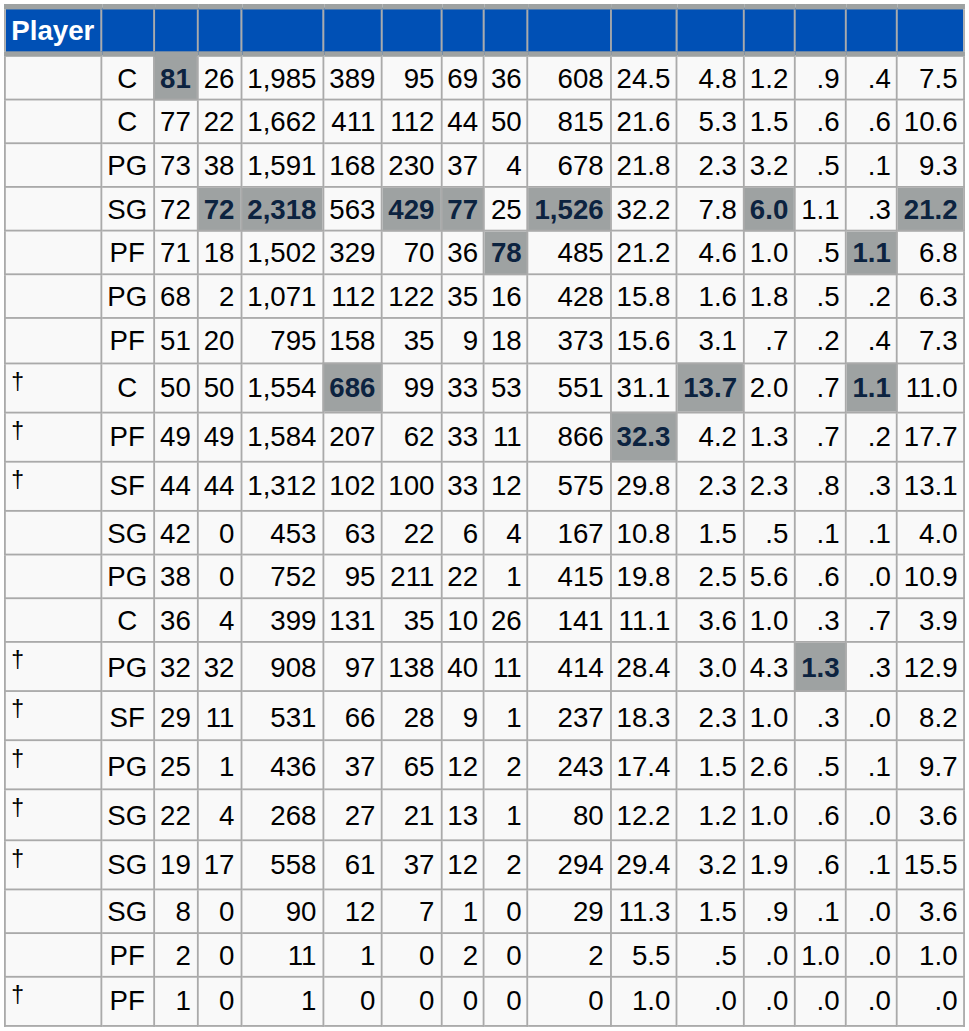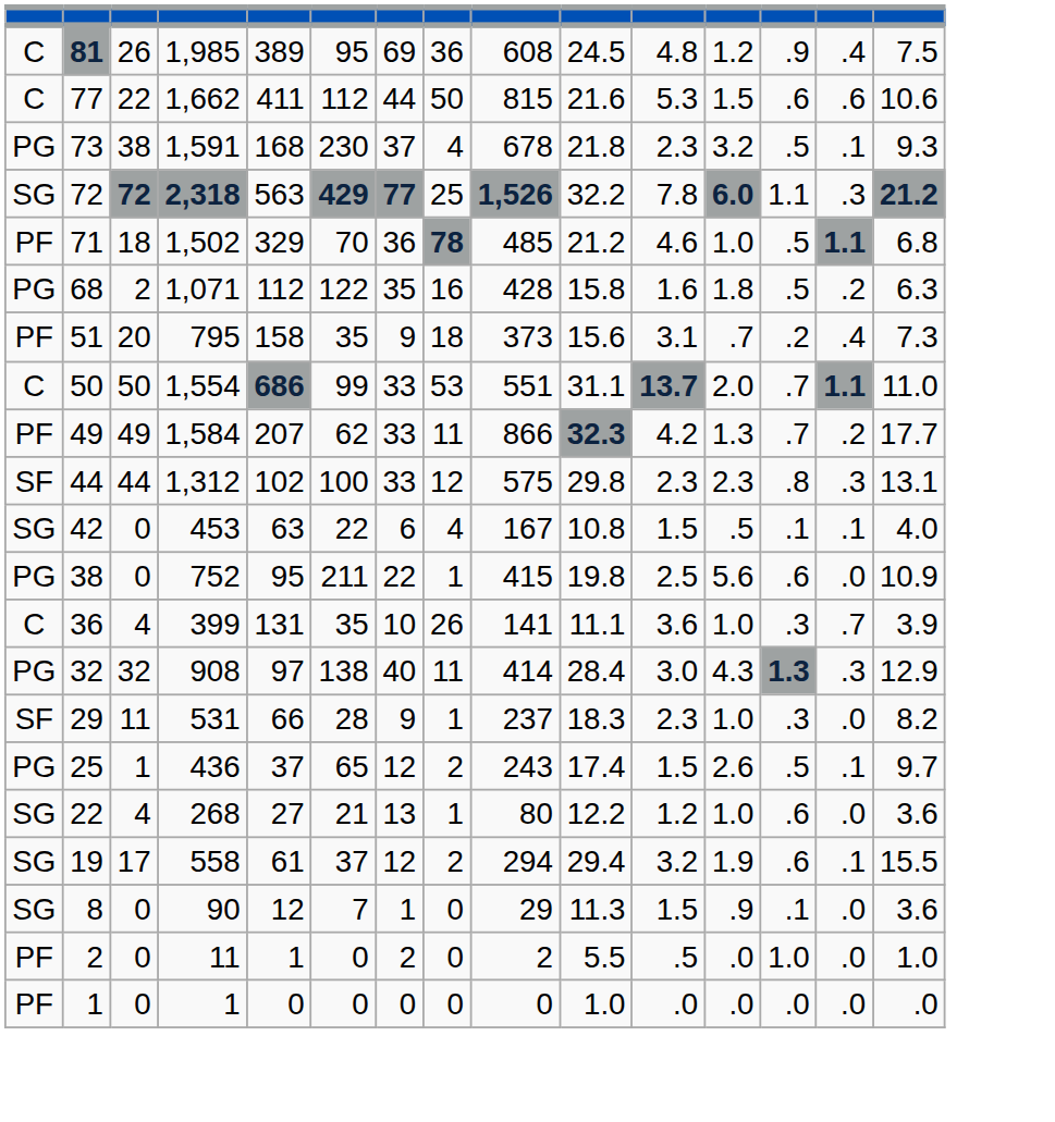- column: Player | † | † | † | † | † | † | † | † | †
